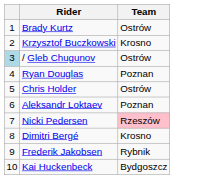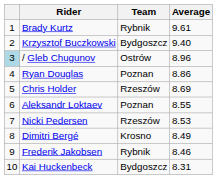+ column: Average | 9.61 | 9.40 | 8.96 | 8.86 | 8.69 | 8.55 | 8.53 | 8.49 | 8.46 | 8.31
Brady Kurtz | Team: Ostrów -> Rybnik
Krzysztof Buczkowski | Team: Krosno -> Bydgoszcz
Chris Holder | Team: Ostrów -> Rzeszów
Nicki Pedersen | Team: pink background -> no background
